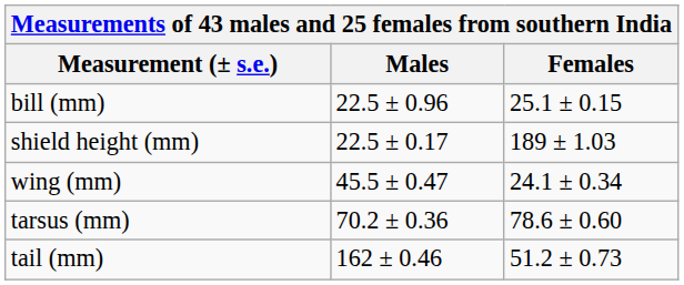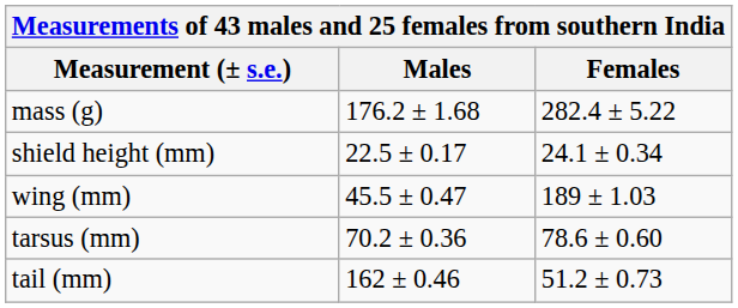+ row: mass (g) | 176.2 ± 1.68 | 282.4 ± 5.22
- row: bill (mm) | 22.5 ± 0.96 | 25.1 ± 0.15
shield height (mm) | Females: 189 ± 1.03 -> 24.1 ± 0.34
wing (mm) | Females: 24.1 ± 0.34 -> 189 ± 1.03
